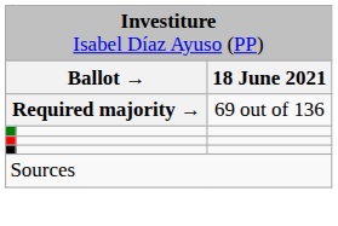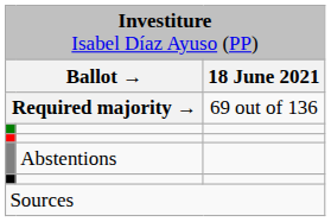+ row: Abstentions
